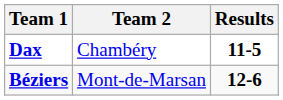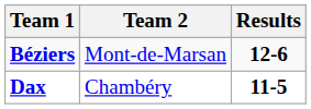rows swapped: Béziers <-> Dax
